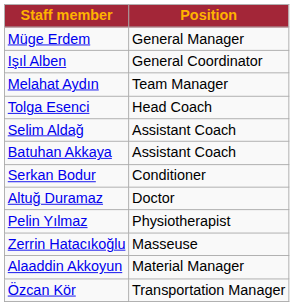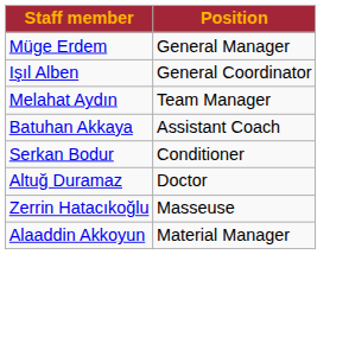- row: Tolga Esenci | Head Coach
- row: Selim Aldağ | Assistant Coach
- row: Pelin Yılmaz | Physiotherapist
- row: Özcan Kör | Transportation Manager
